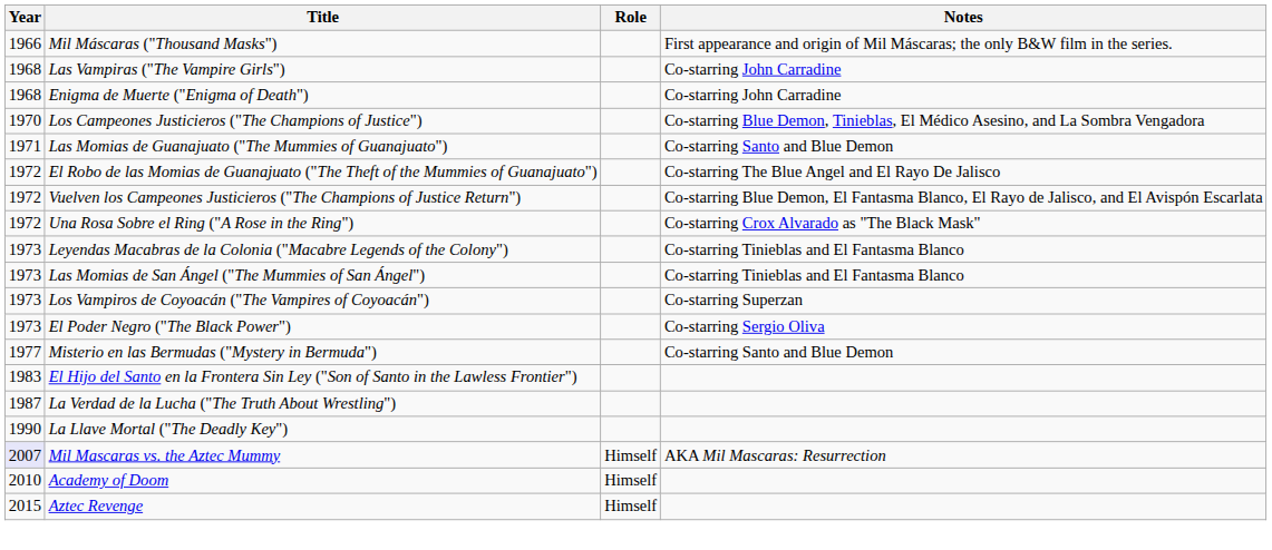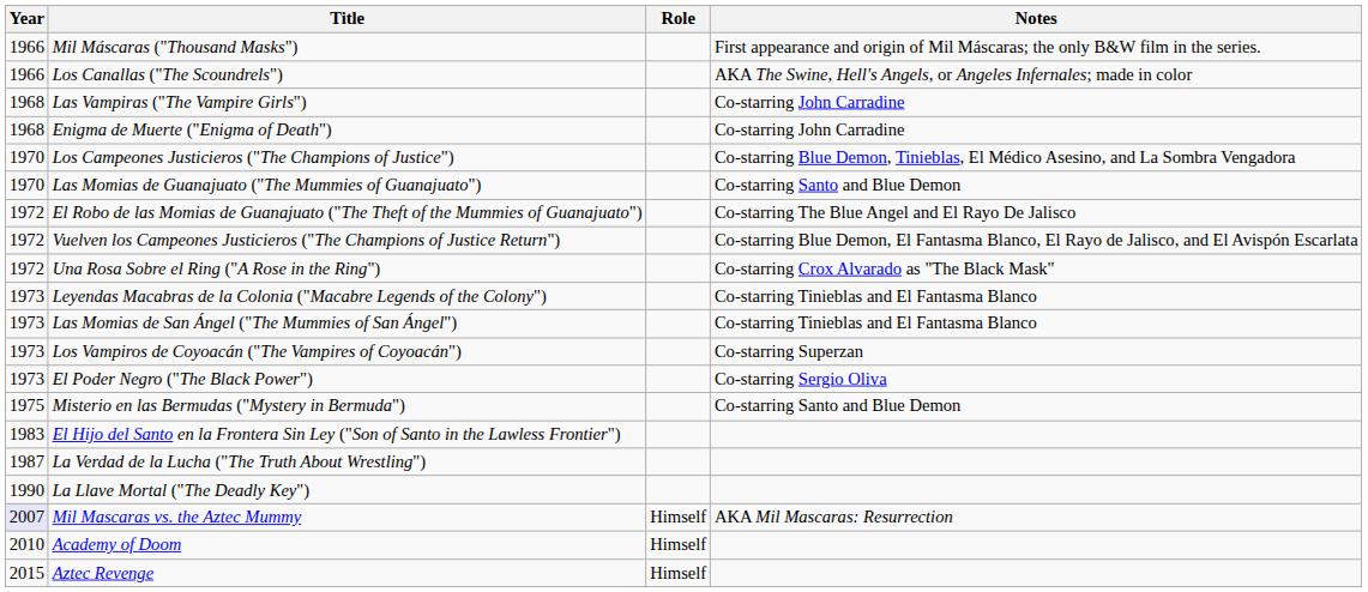+ row: 1966 | Los Canallas ("The Scoundrels") | AKA The Swine, Hell's Angels, or Angeles Infernales; made in color
Las Momias de Guanajuato ("The Mummies of Guanajuato") | Year: 1971 -> 1970
Misterio en las Bermudas ("Mystery in Bermuda") | Year: 1977 -> 1975
